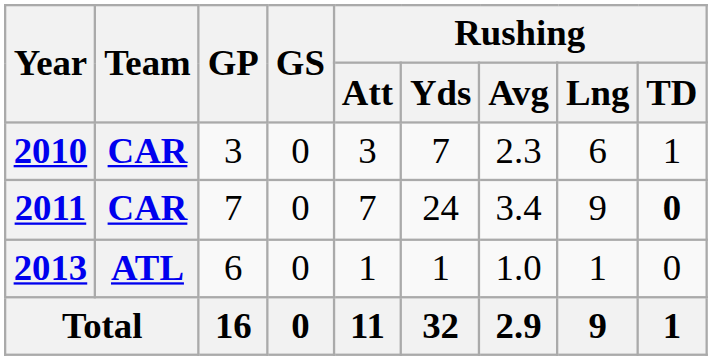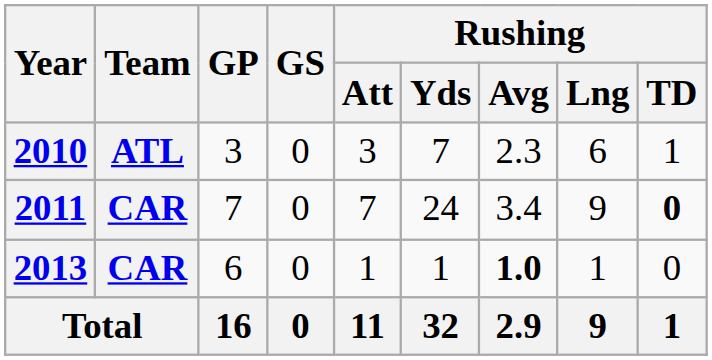2010 | Team: CAR -> ATL
2013 | Team: ATL -> CAR
2013 | Rushing / Avg: normal -> bold
